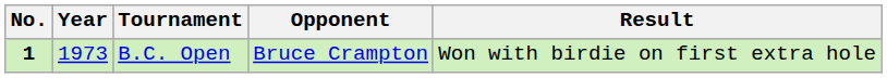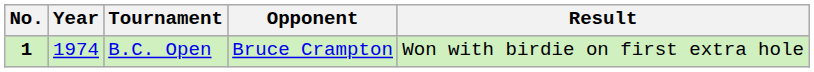B.C. Open | Year: 1973 -> 1974
